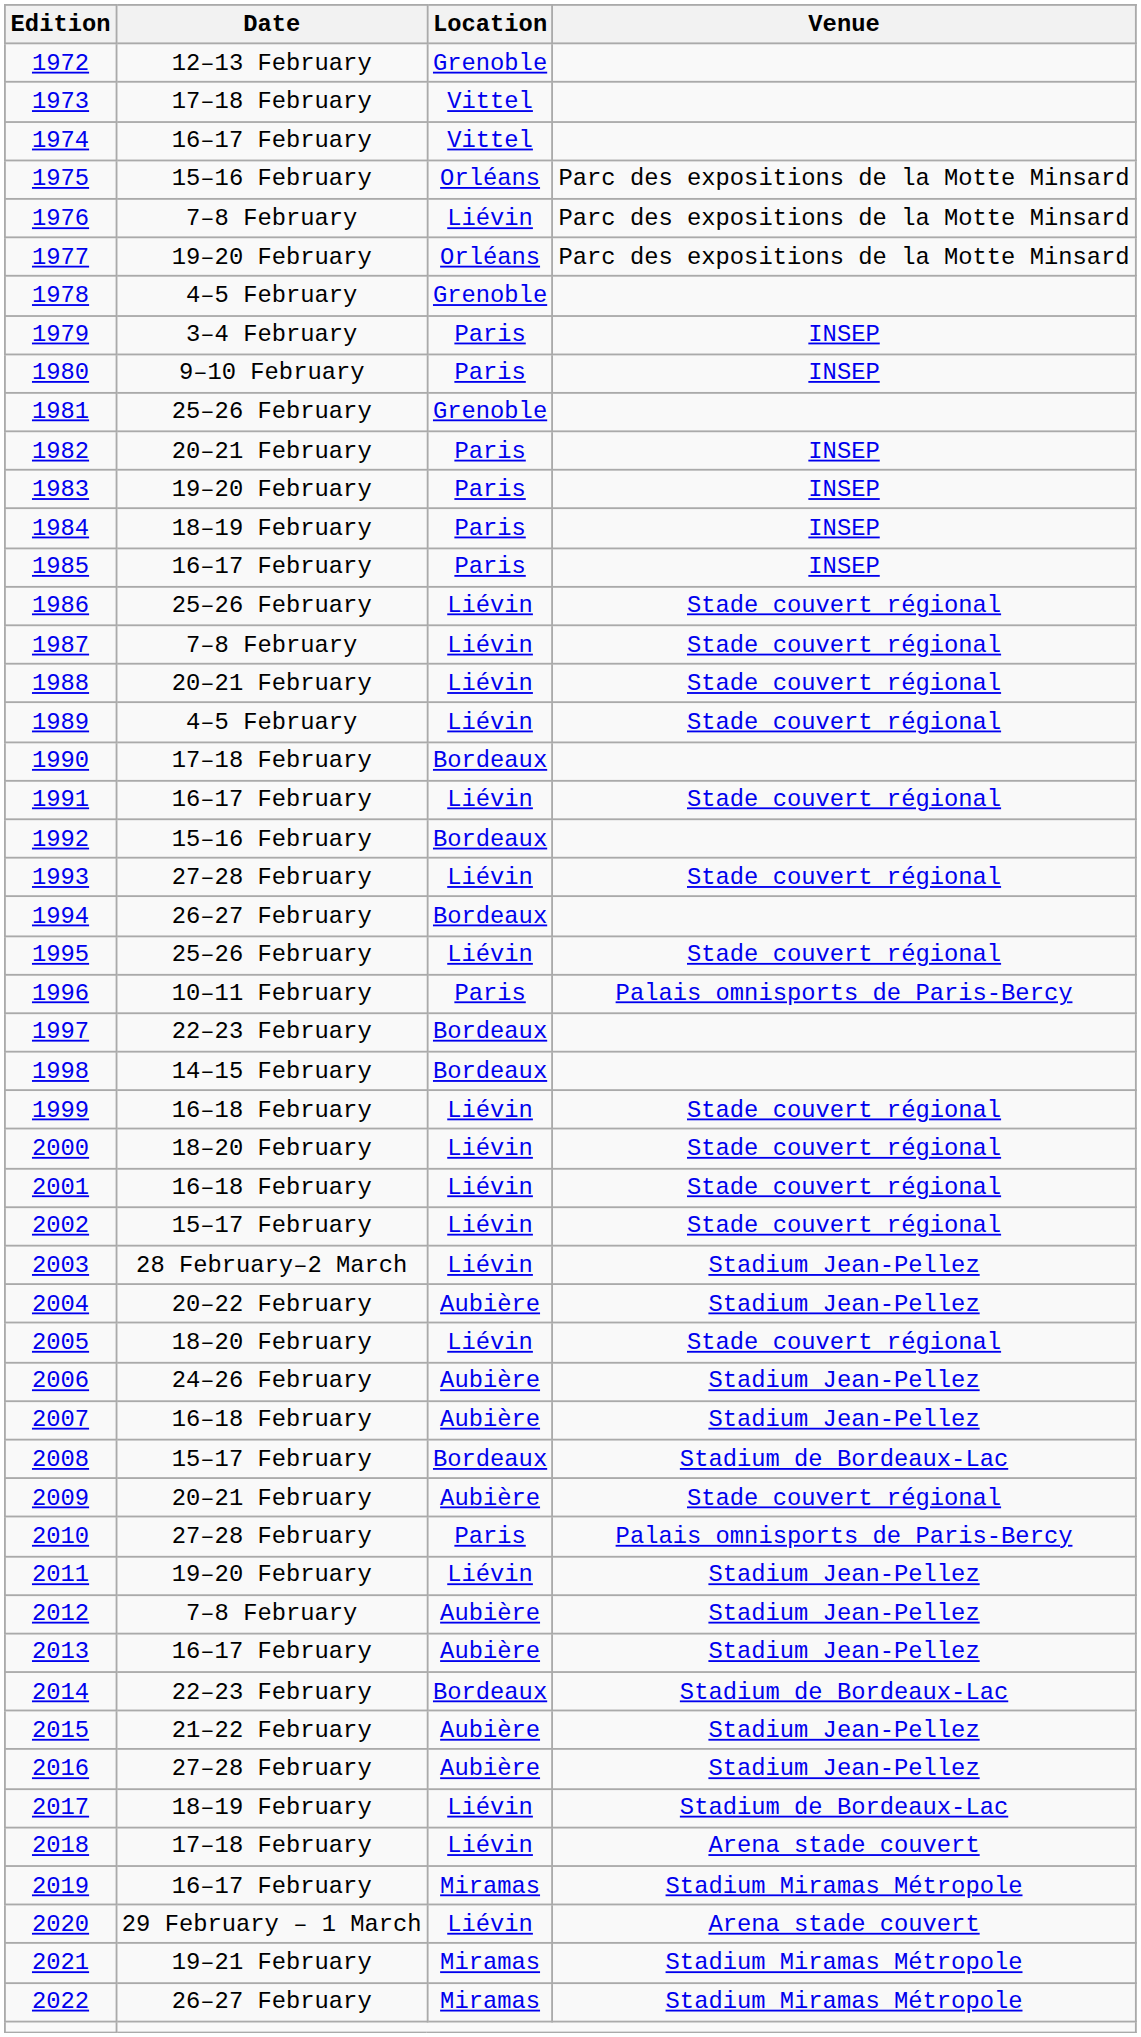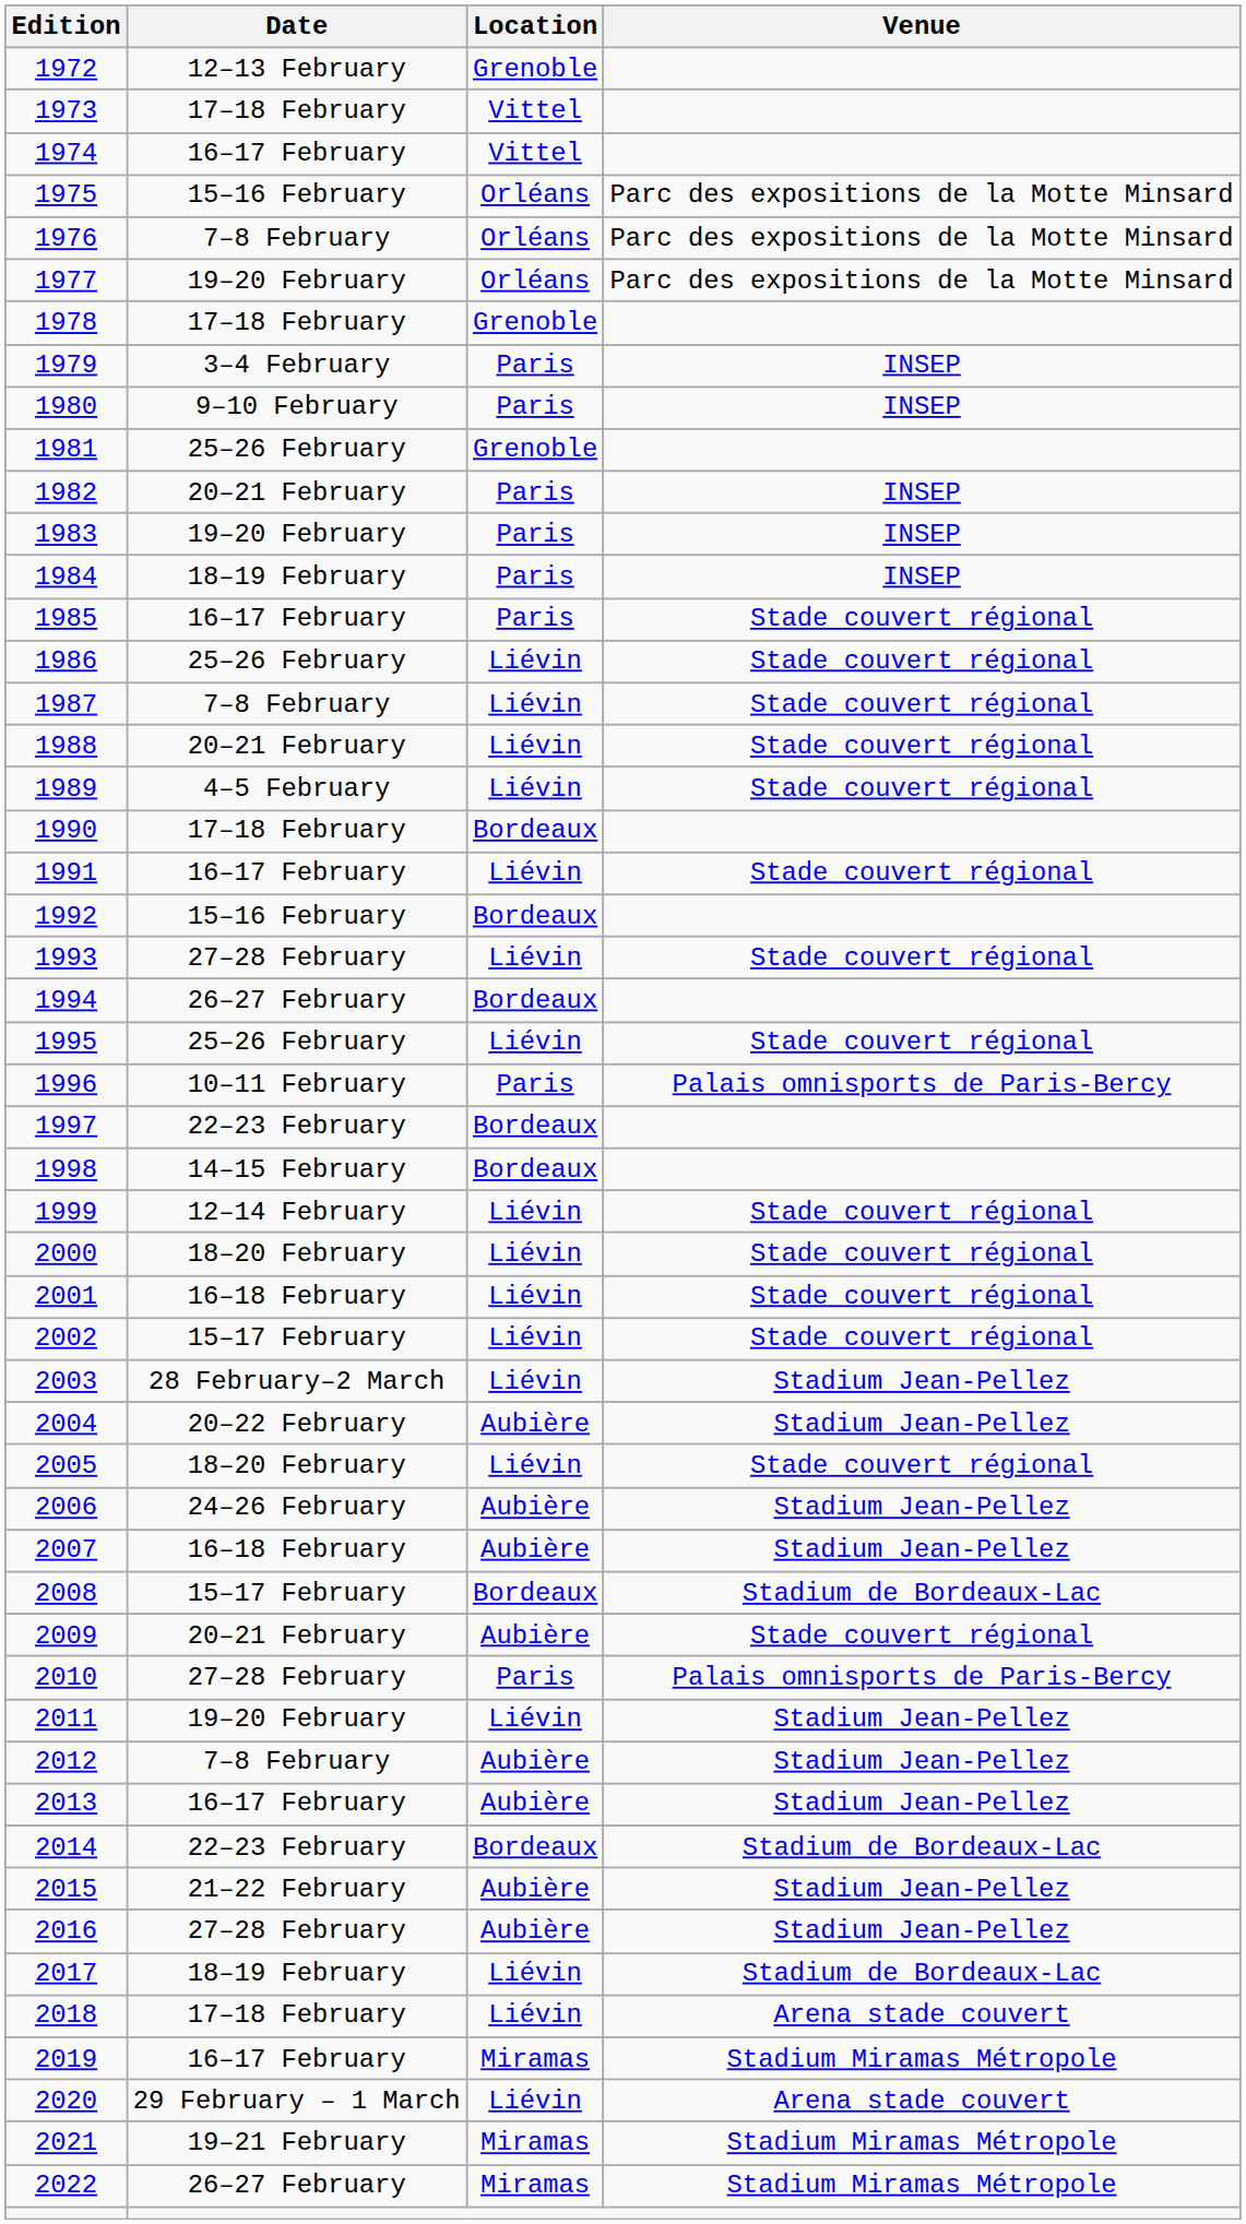1976 | Location: Liévin -> Orléans
1978 | Date: 4–5 February -> 17–18 February
1985 | Venue: INSEP -> Stade couvert régional
1999 | Date: 16–18 February -> 12–14 February
